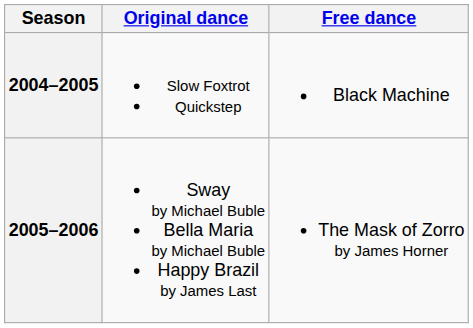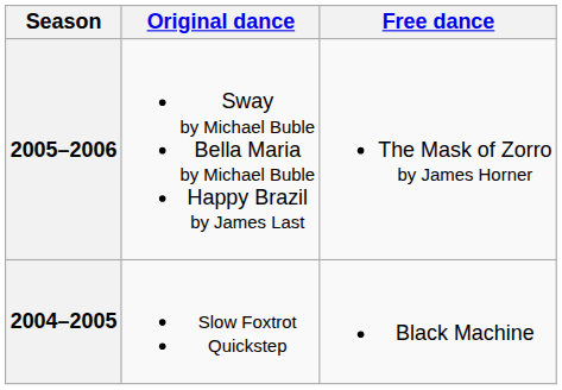rows swapped: 2005–2006 <-> 2004–2005
